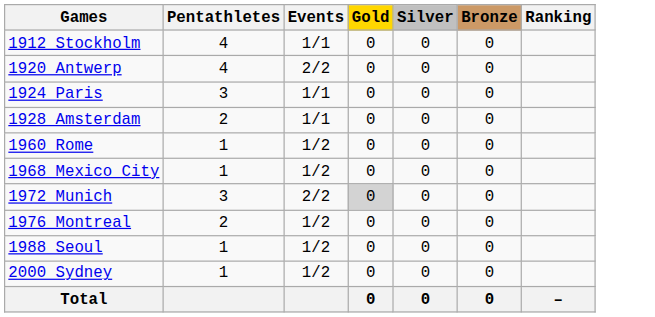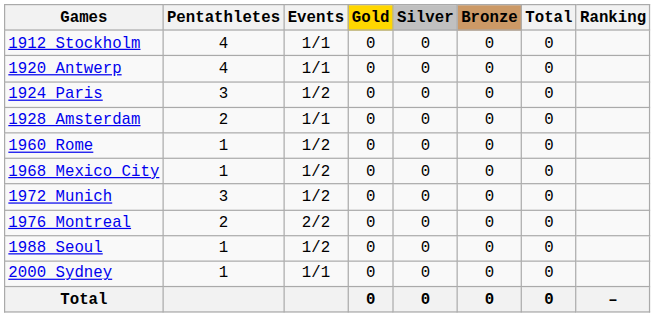+ column: Total | 0 | 0 | 0 | 0 | 0 | 0 | 0 | 0 | 0 | 0 | 0
1920 Antwerp | Events: 2/2 -> 1/1
1924 Paris | Events: 1/1 -> 1/2
1972 Munich | Events: 2/2 -> 1/2
1972 Munich | Gold: lightgrey background -> no background
1976 Montreal | Events: 1/2 -> 2/2
2000 Sydney | Events: 1/2 -> 1/1
